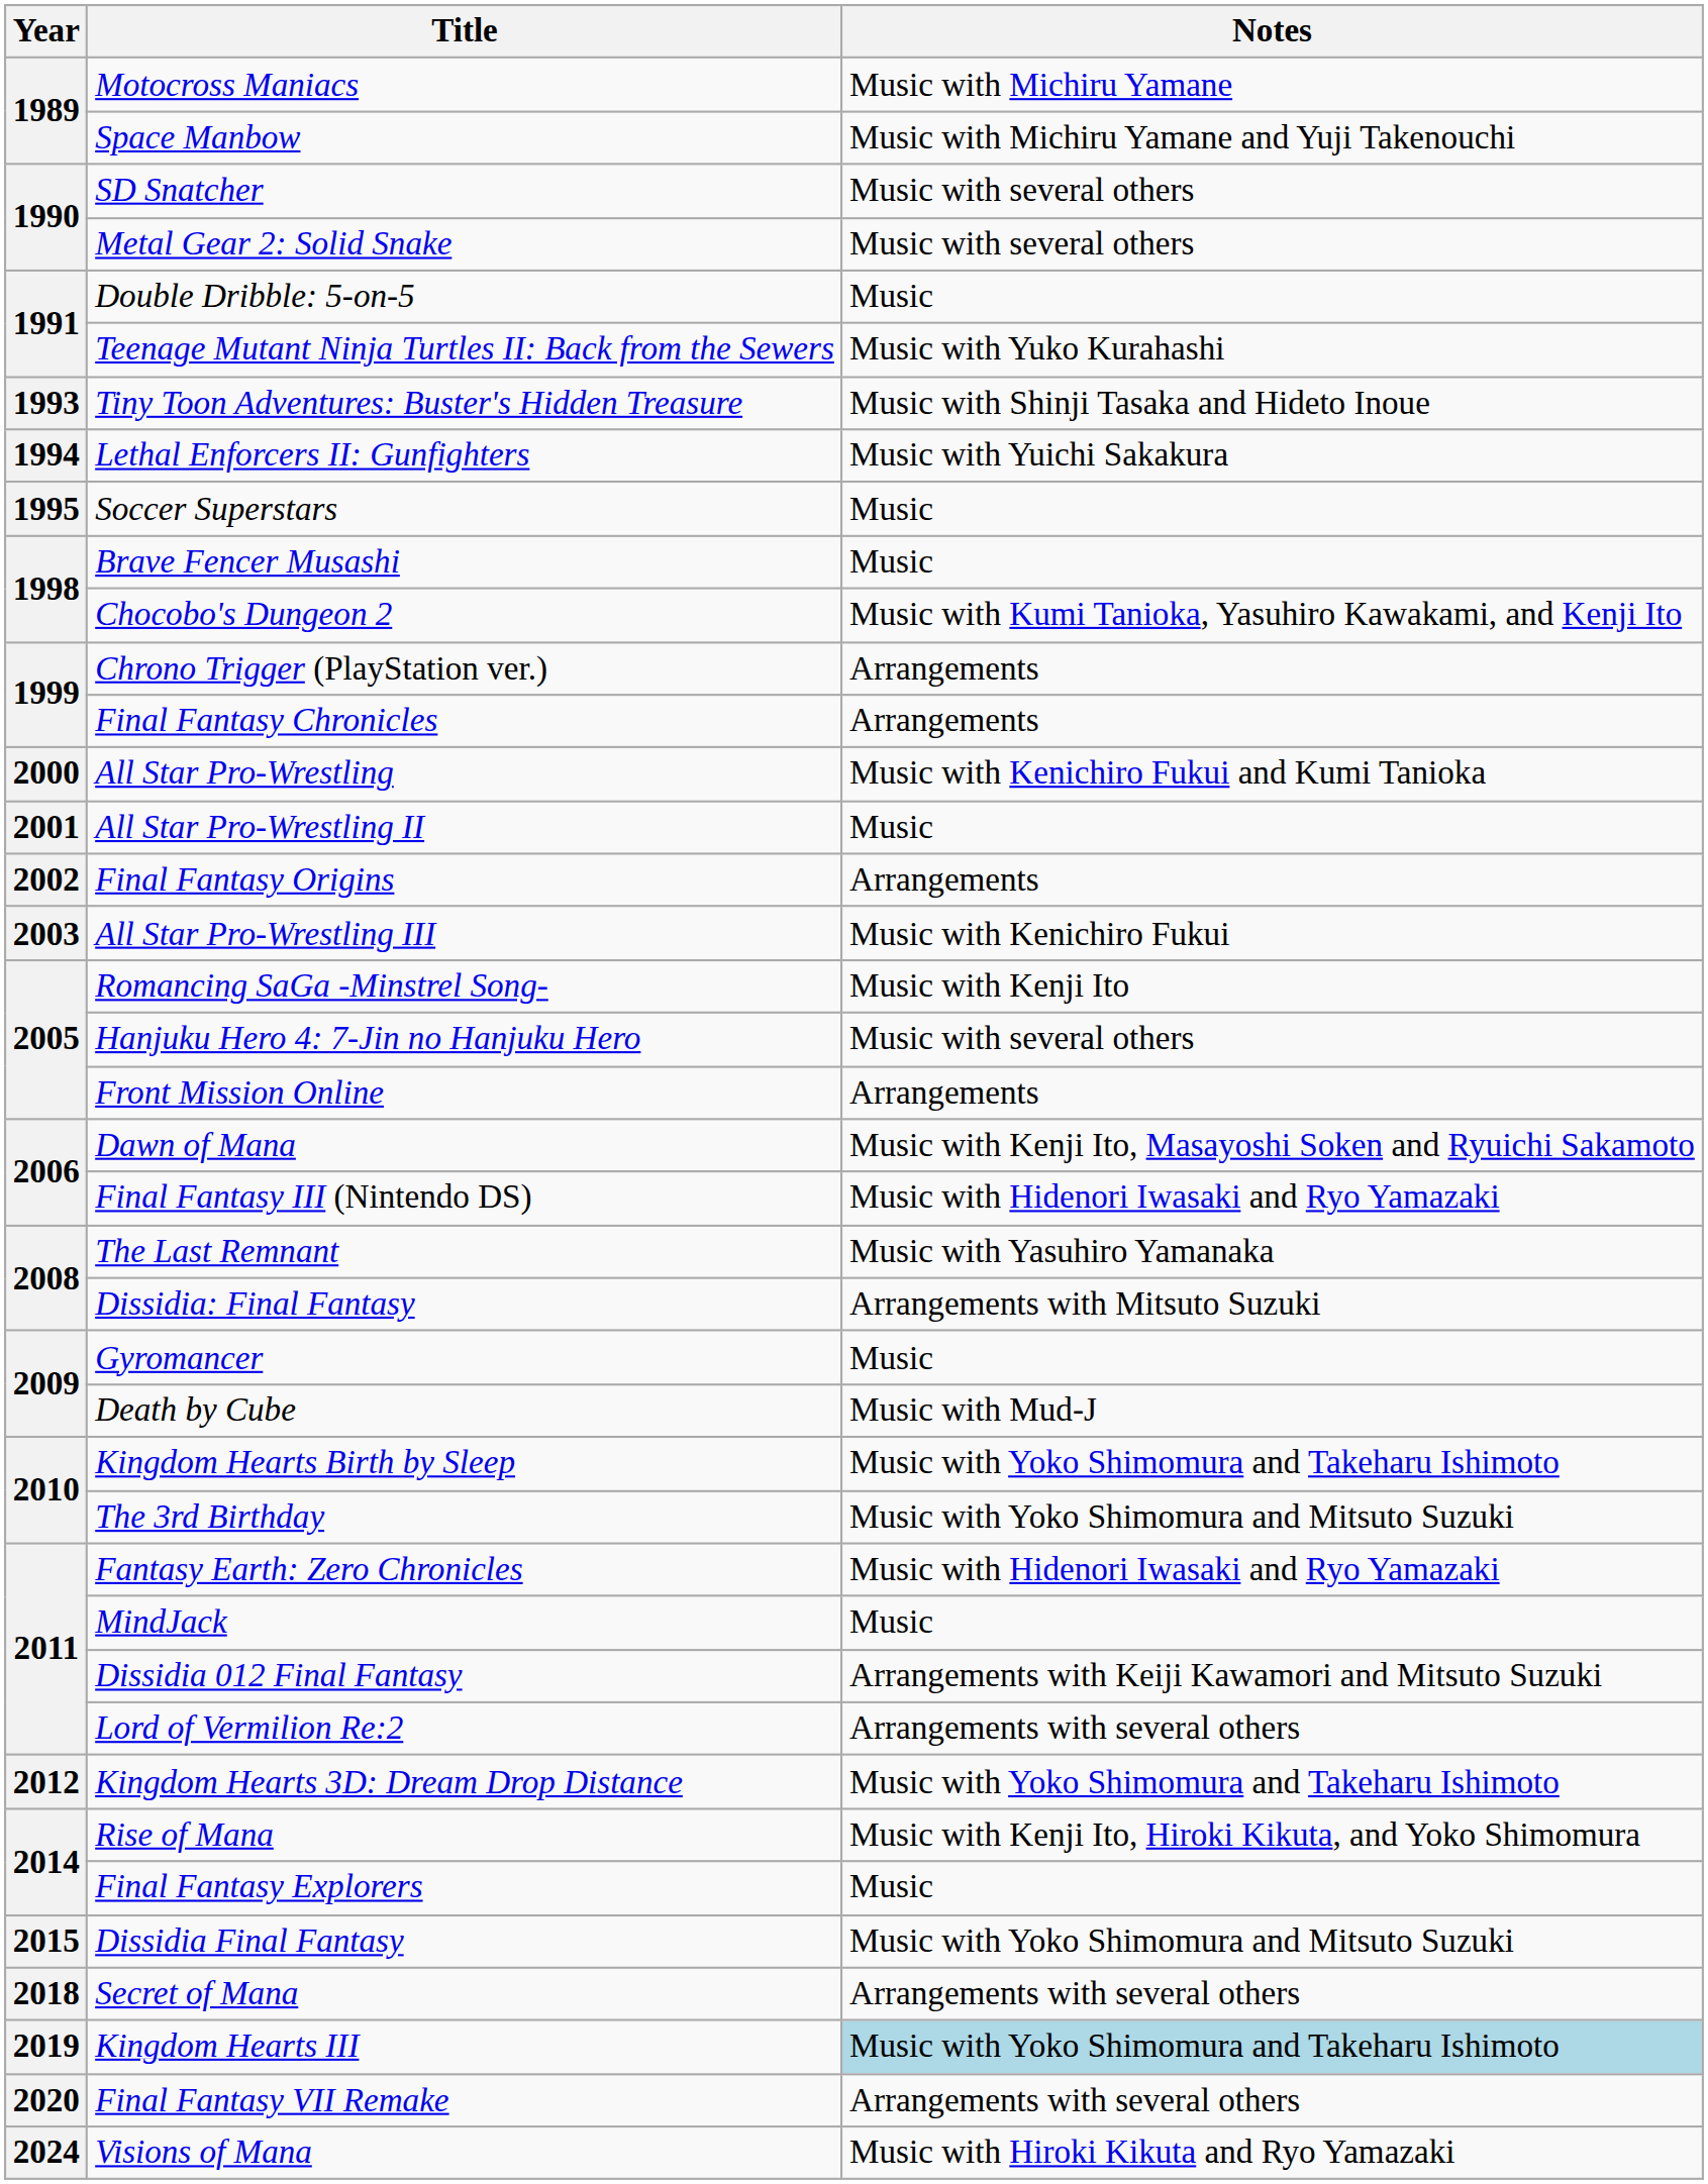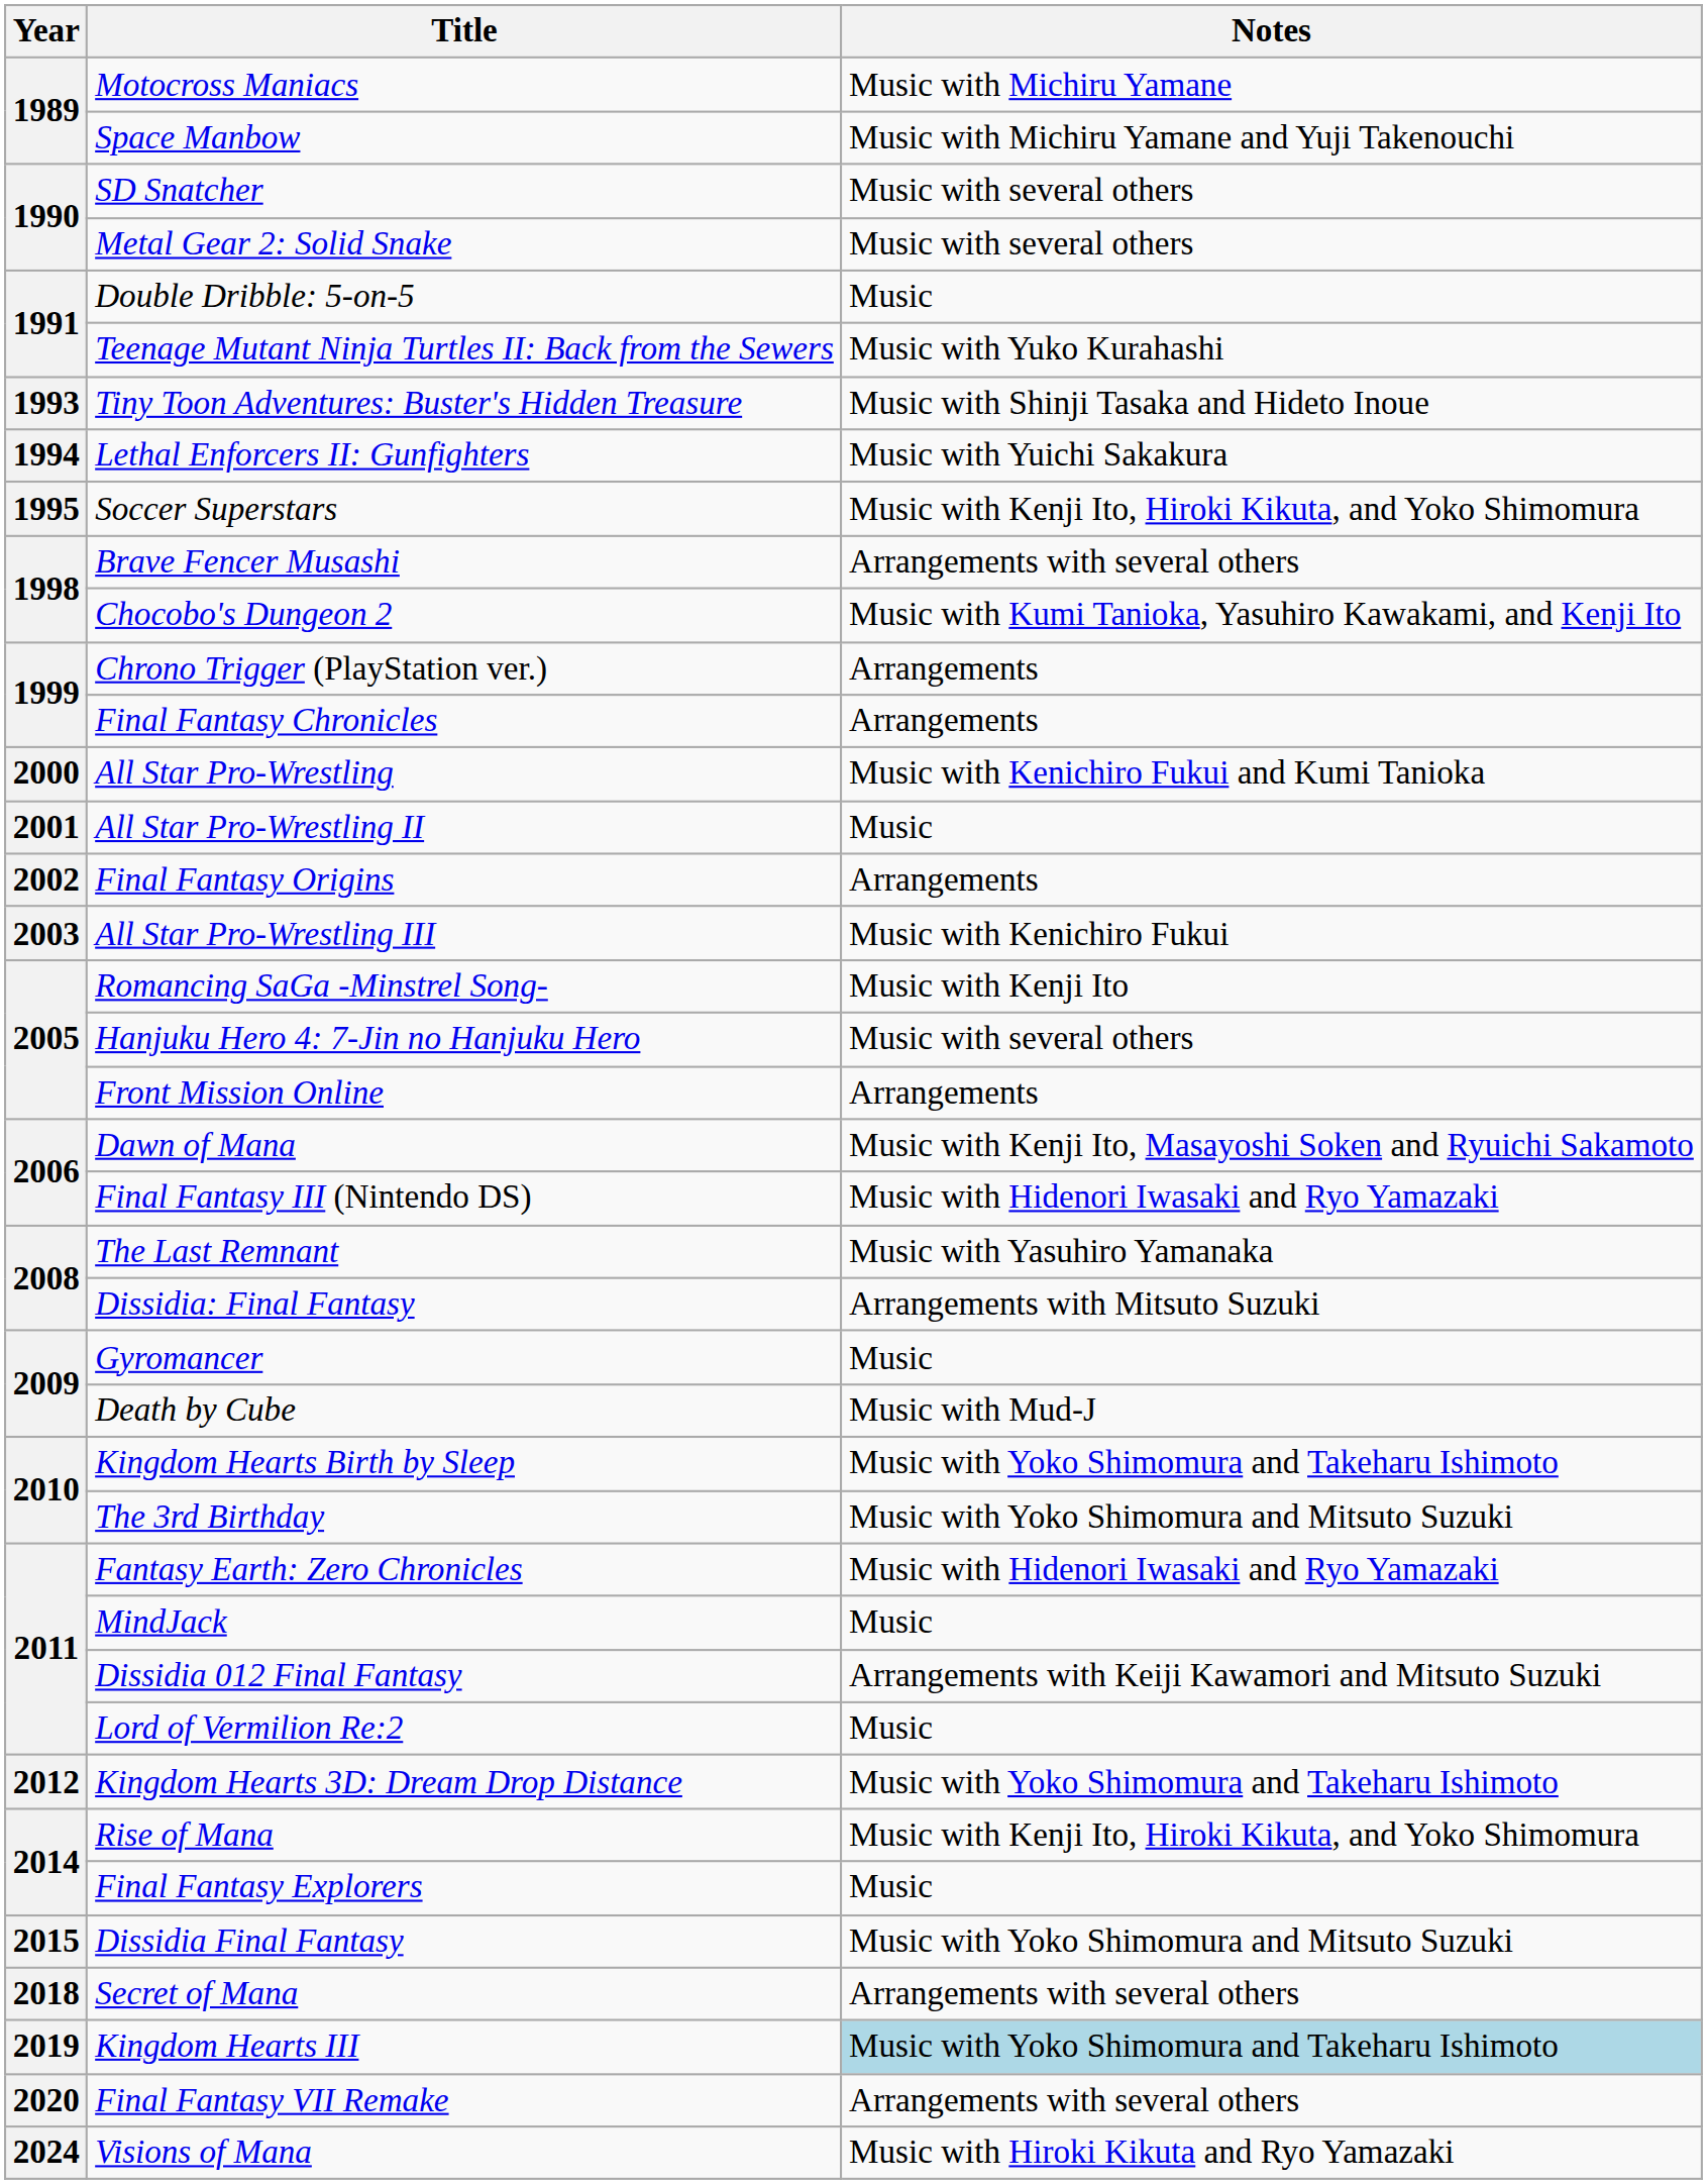Soccer Superstars | Notes: Music -> Music with Kenji Ito, Hiroki Kikuta, and Yoko Shimomura
Brave Fencer Musashi | Notes: Music -> Arrangements with several others
Lord of Vermilion Re:2 | Notes: Arrangements with several others -> Music
